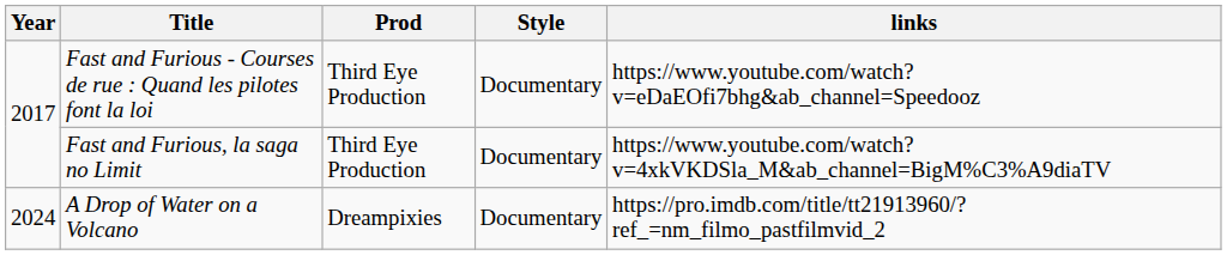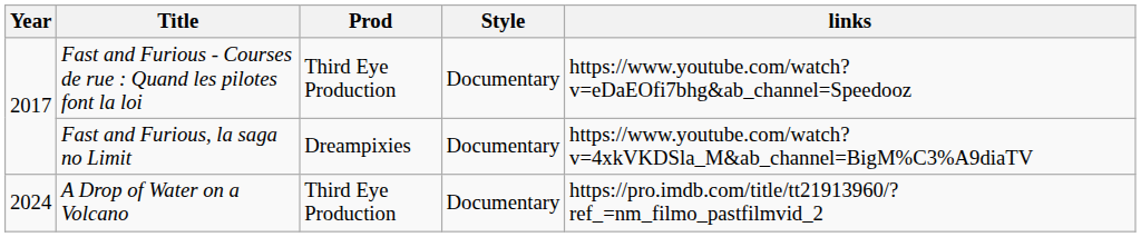Fast and Furious, la saga no Limit | Prod: Third Eye Production -> Dreampixies
A Drop of Water on a Volcano | Prod: Dreampixies -> Third Eye Production
